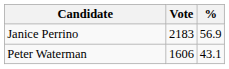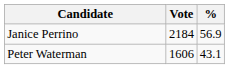Janice Perrino | Vote: 2183 -> 2184
